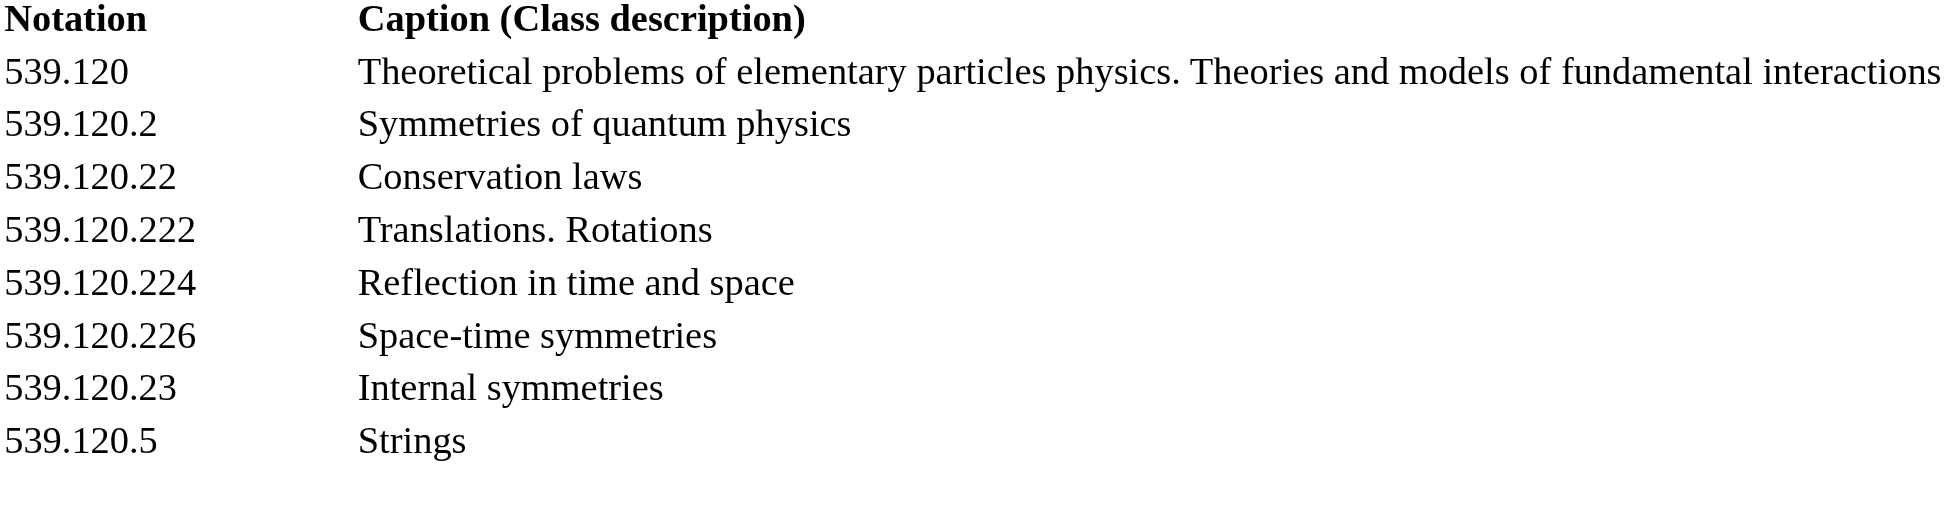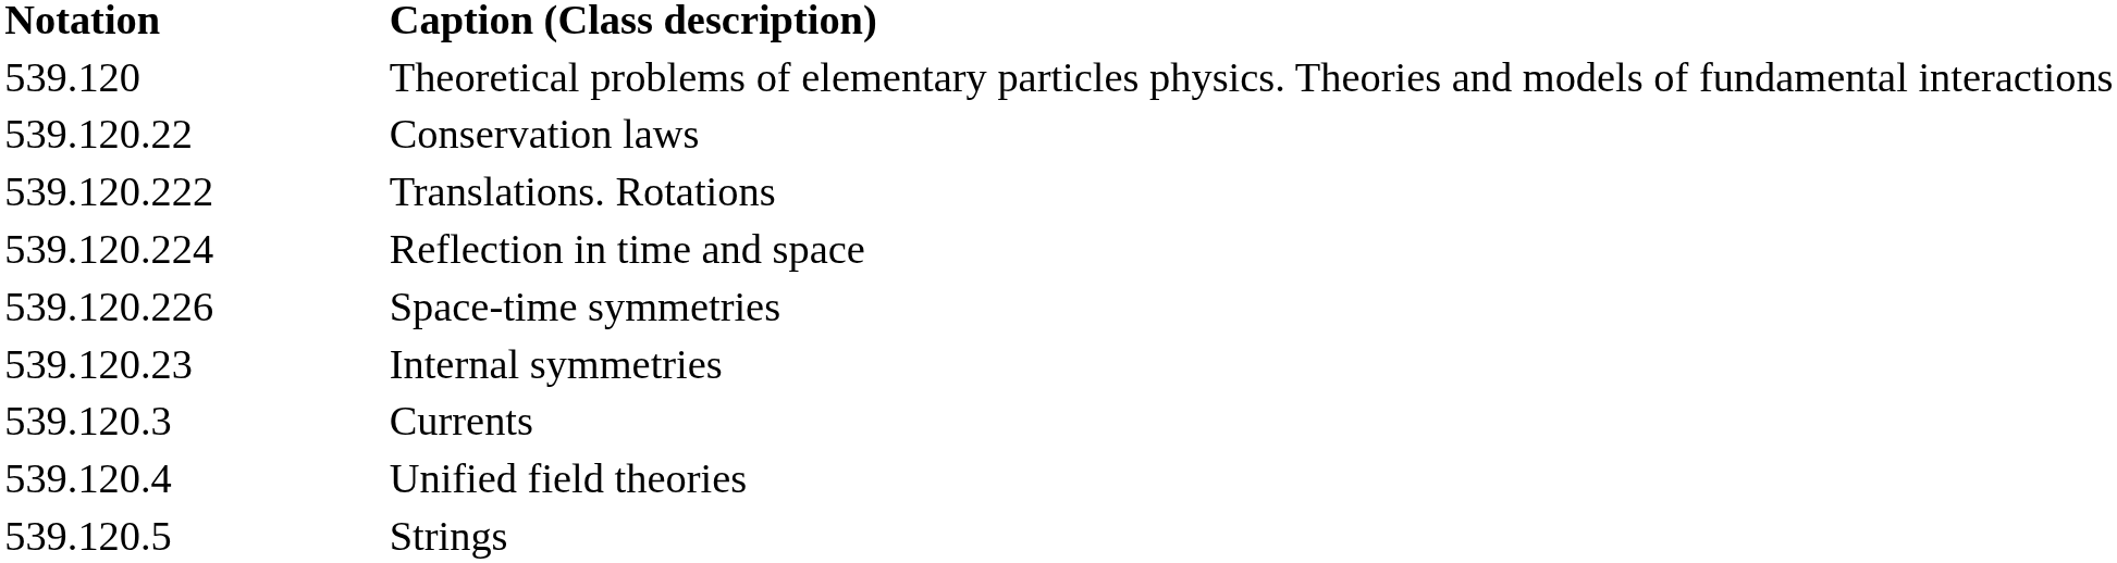- row: 539.120.2 | Symmetries of quantum physics
+ row: 539.120.3 | Currents
+ row: 539.120.4 | Unified field theories
